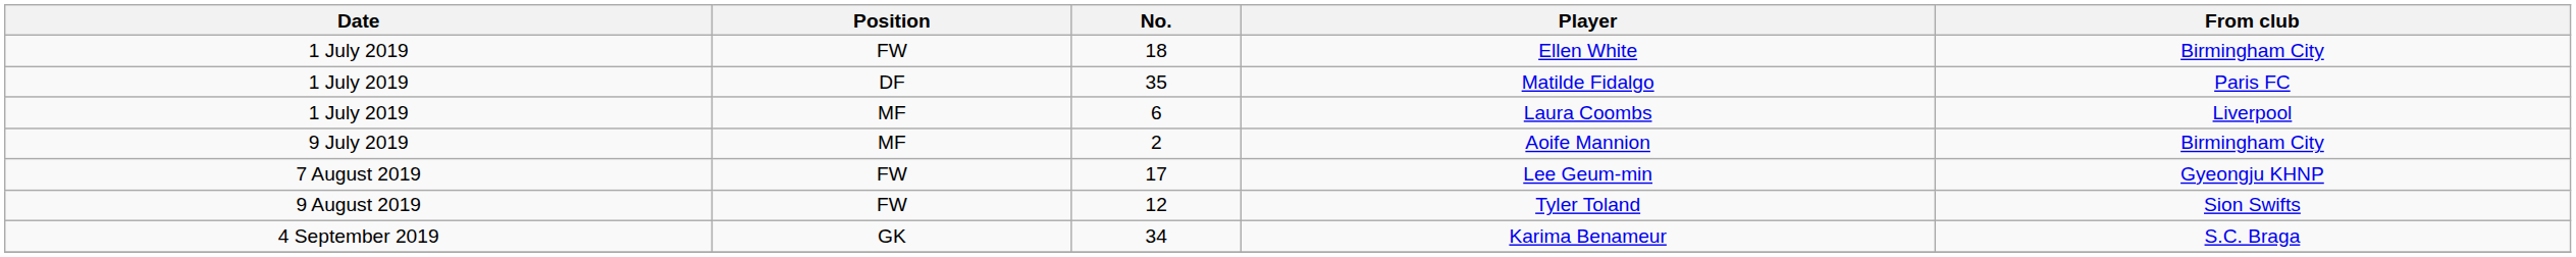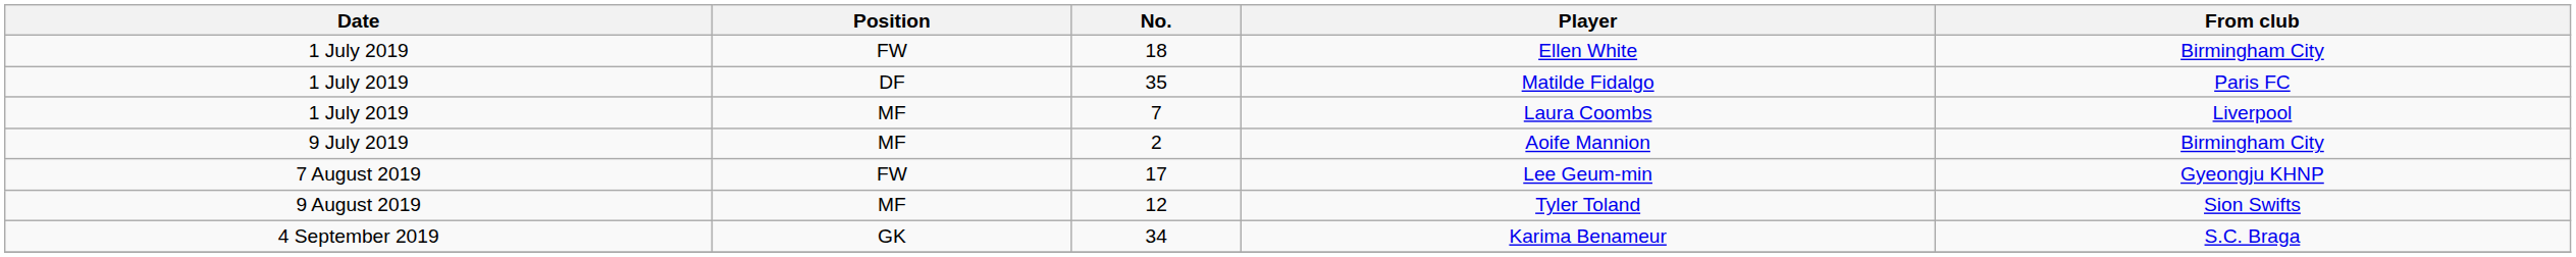Laura Coombs | No.: 6 -> 7
Tyler Toland | Position: FW -> MF
